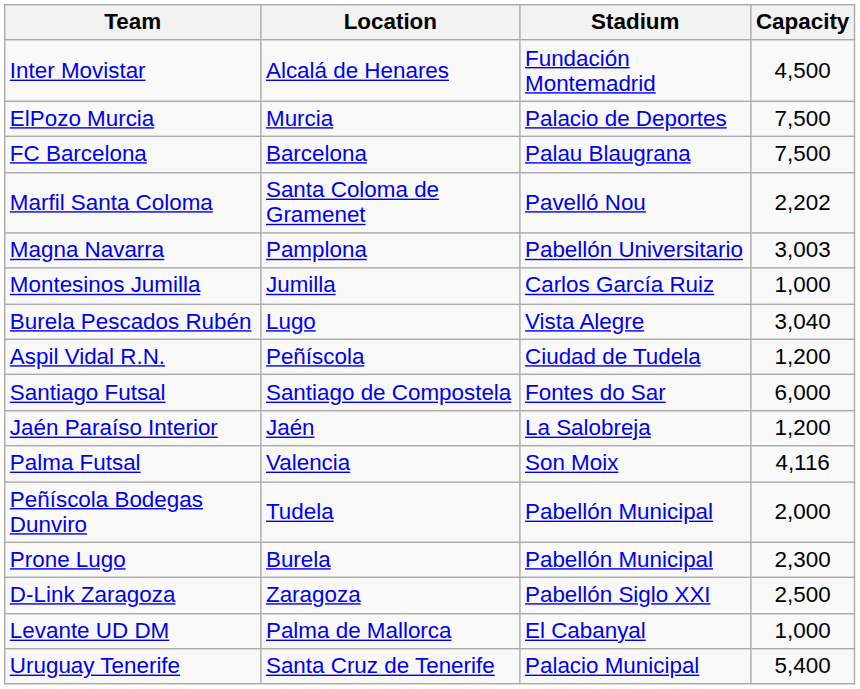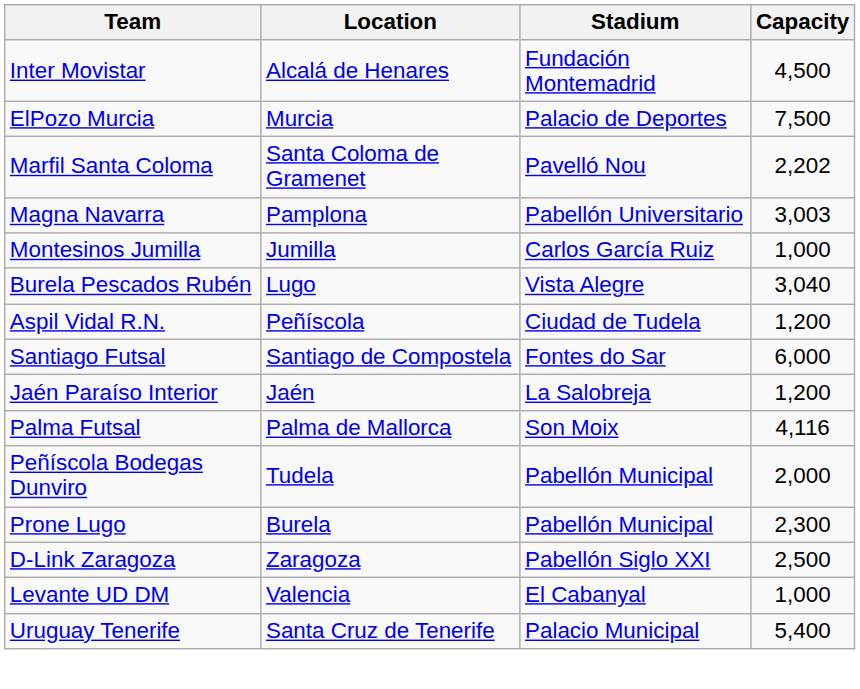- row: FC Barcelona | Barcelona | Palau Blaugrana | 7,500
Palma Futsal | Location: Valencia -> Palma de Mallorca
Levante UD DM | Location: Palma de Mallorca -> Valencia
